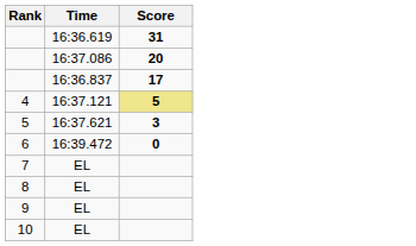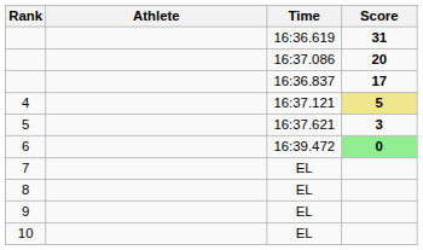+ column: Athlete
6 | Score: no background -> lightgreen background
